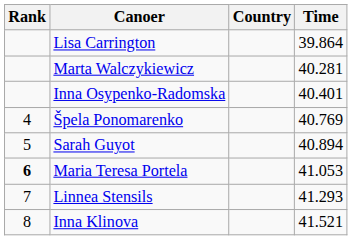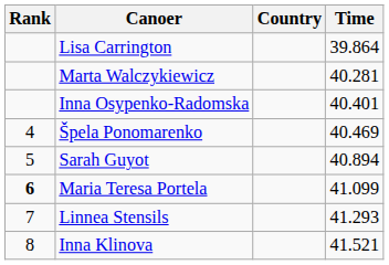Špela Ponomarenko | Time: 40.769 -> 40.469
Maria Teresa Portela | Time: 41.053 -> 41.099
